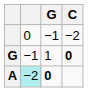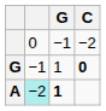A | G: 0 -> 1
